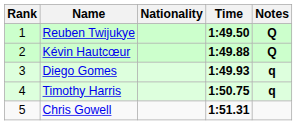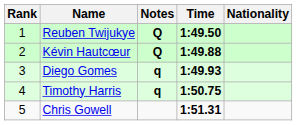columns swapped: Nationality <-> Notes
